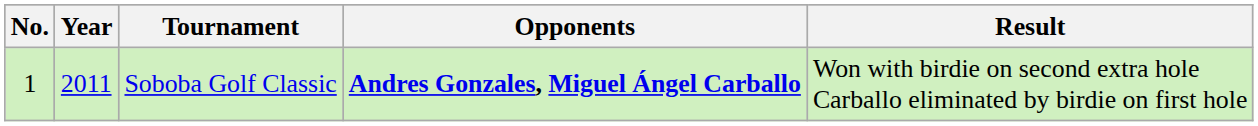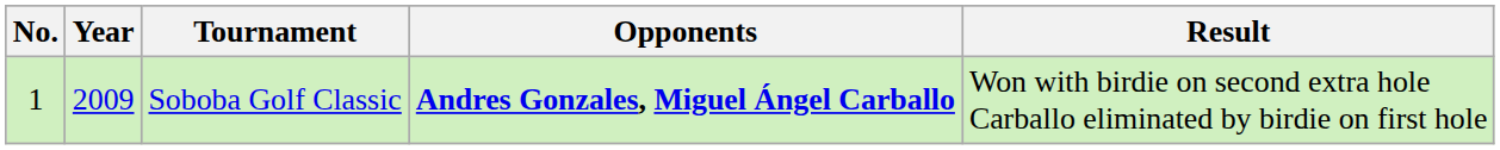Soboba Golf Classic | Year: 2011 -> 2009
